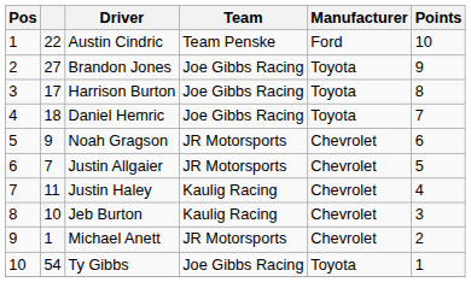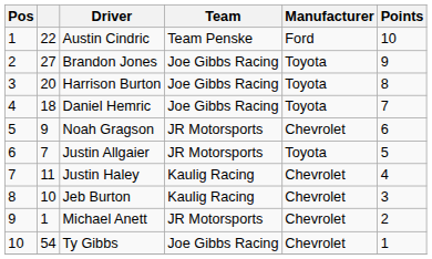Harrison Burton | column 2: 17 -> 20
Justin Allgaier | Manufacturer: Chevrolet -> Toyota
Ty Gibbs | Manufacturer: Toyota -> Chevrolet
